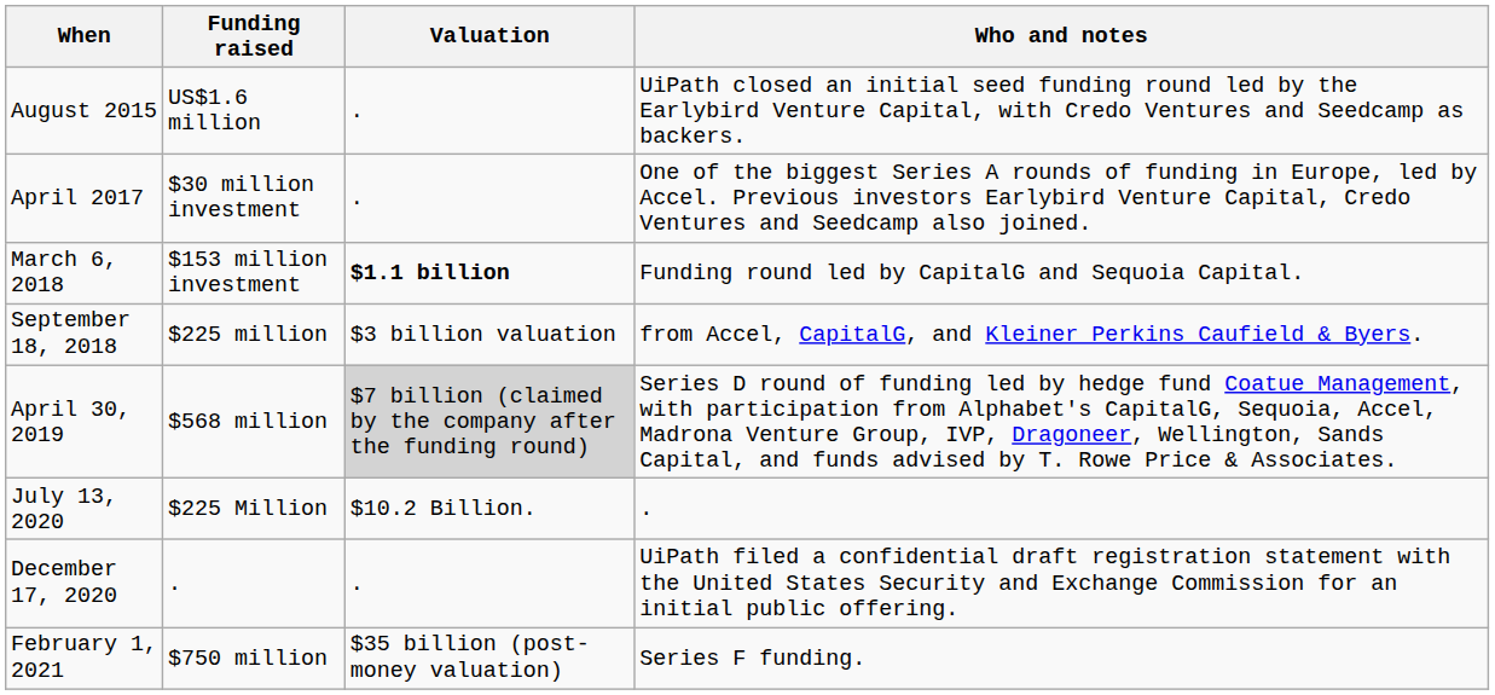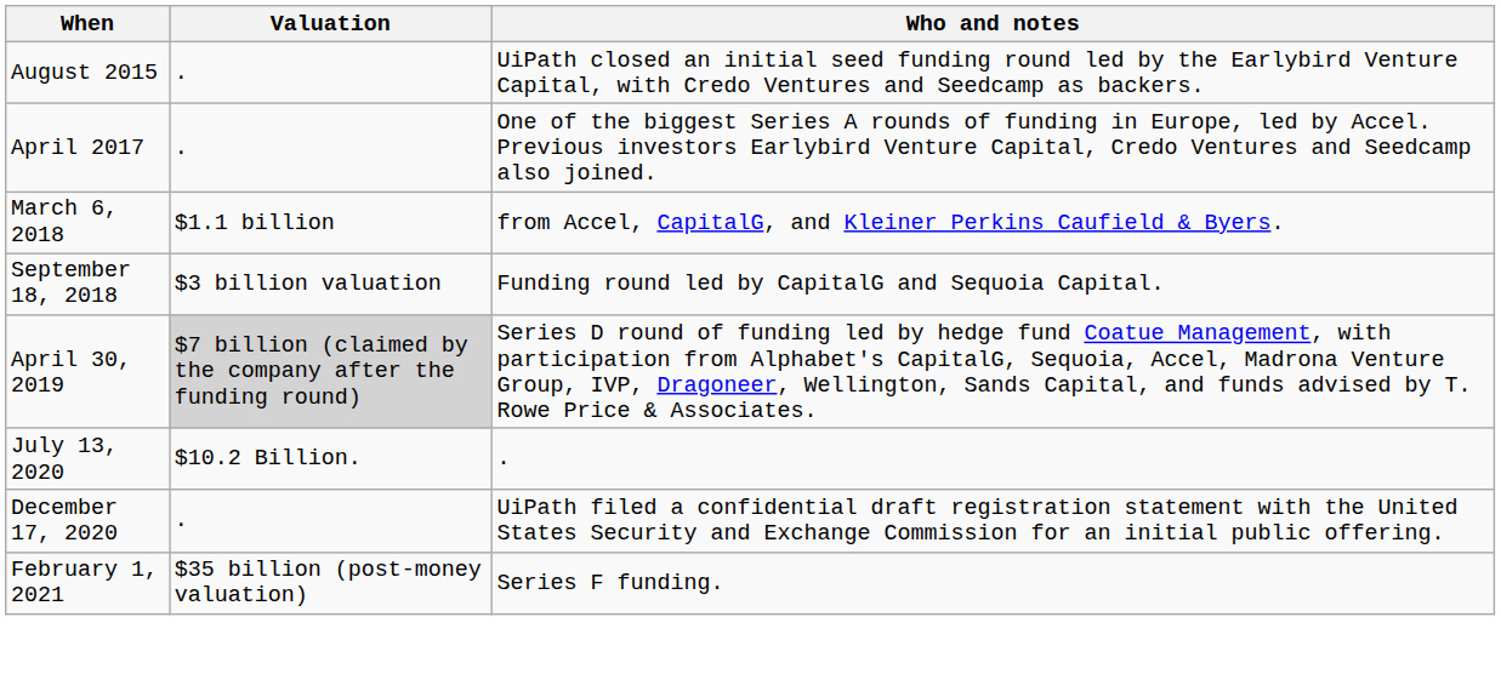- column: Funding raised | US$1.6 million | $30 million investment | $153 million investment | $225 million | $568 million | $225 Million | . | $750 million
March 6, 2018 | Valuation: bold -> normal
March 6, 2018 | Who and notes: Funding round led by CapitalG and Sequoia Capital. -> from Accel, CapitalG, and Kleiner Perkins Caufield & Byers.
September 18, 2018 | Who and notes: from Accel, CapitalG, and Kleiner Perkins Caufield & Byers. -> Funding round led by CapitalG and Sequoia Capital.
